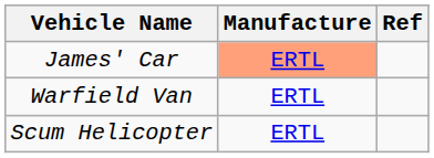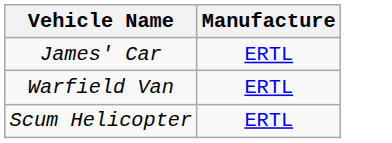- column: Ref
James' Car | Manufacture: lightsalmon background -> no background
